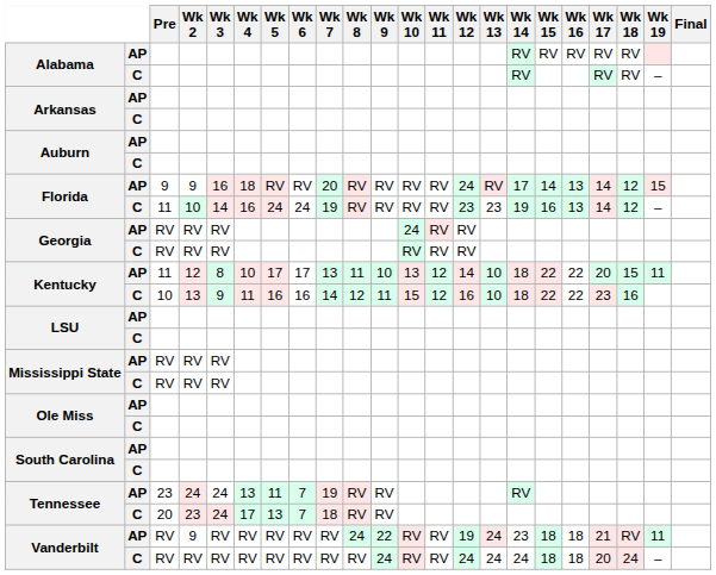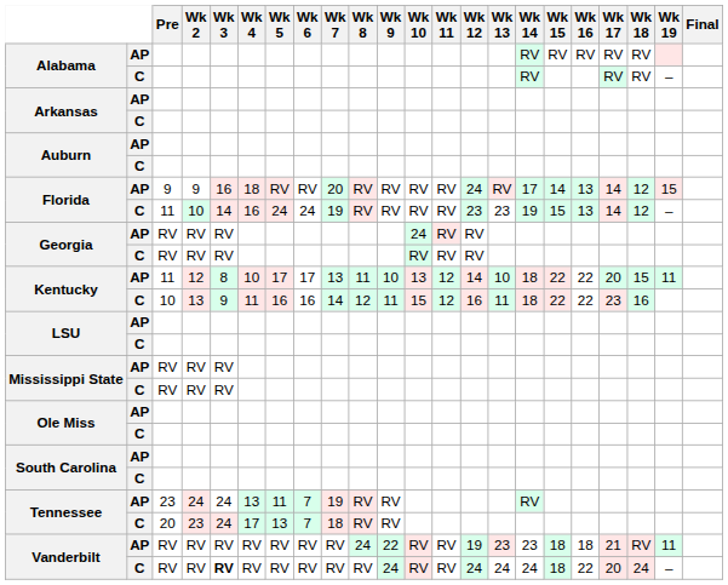Florida / C | Wk 15: 16 -> 15
Kentucky / C | Wk 13: 10 -> 11
Vanderbilt / AP | Wk 2: 9 -> RV
Vanderbilt / AP | Wk 13: 24 -> 23
Vanderbilt / C | Wk 3: normal -> bold
Vanderbilt / C | Wk 16: 18 -> 22
